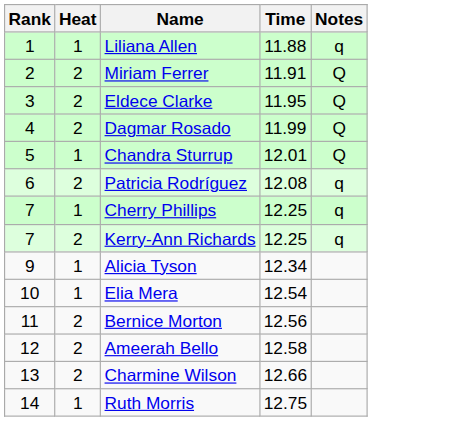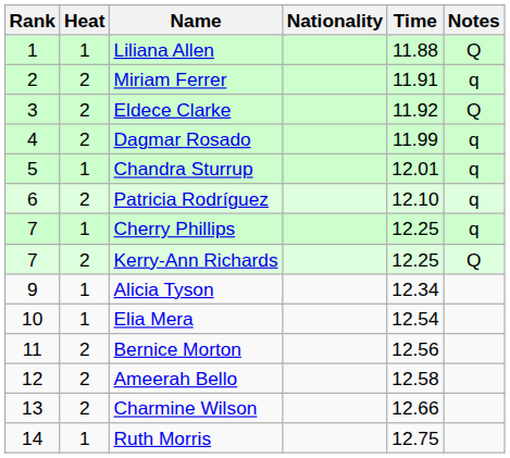+ column: Nationality
Liliana Allen | Notes: q -> Q
Miriam Ferrer | Notes: Q -> q
Eldece Clarke | Time: 11.95 -> 11.92
Dagmar Rosado | Notes: Q -> q
Chandra Sturrup | Notes: Q -> q
Patricia Rodríguez | Time: 12.08 -> 12.10
Kerry-Ann Richards | Notes: q -> Q
